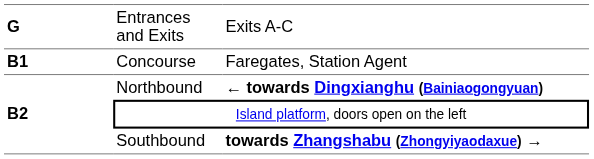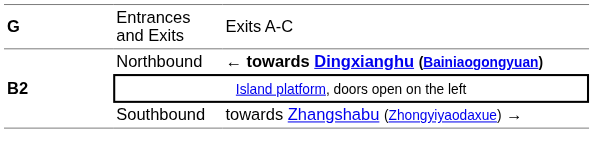- row: B1 | Concourse | Faregates, Station Agent
Southbound | column 3: bold -> normal
